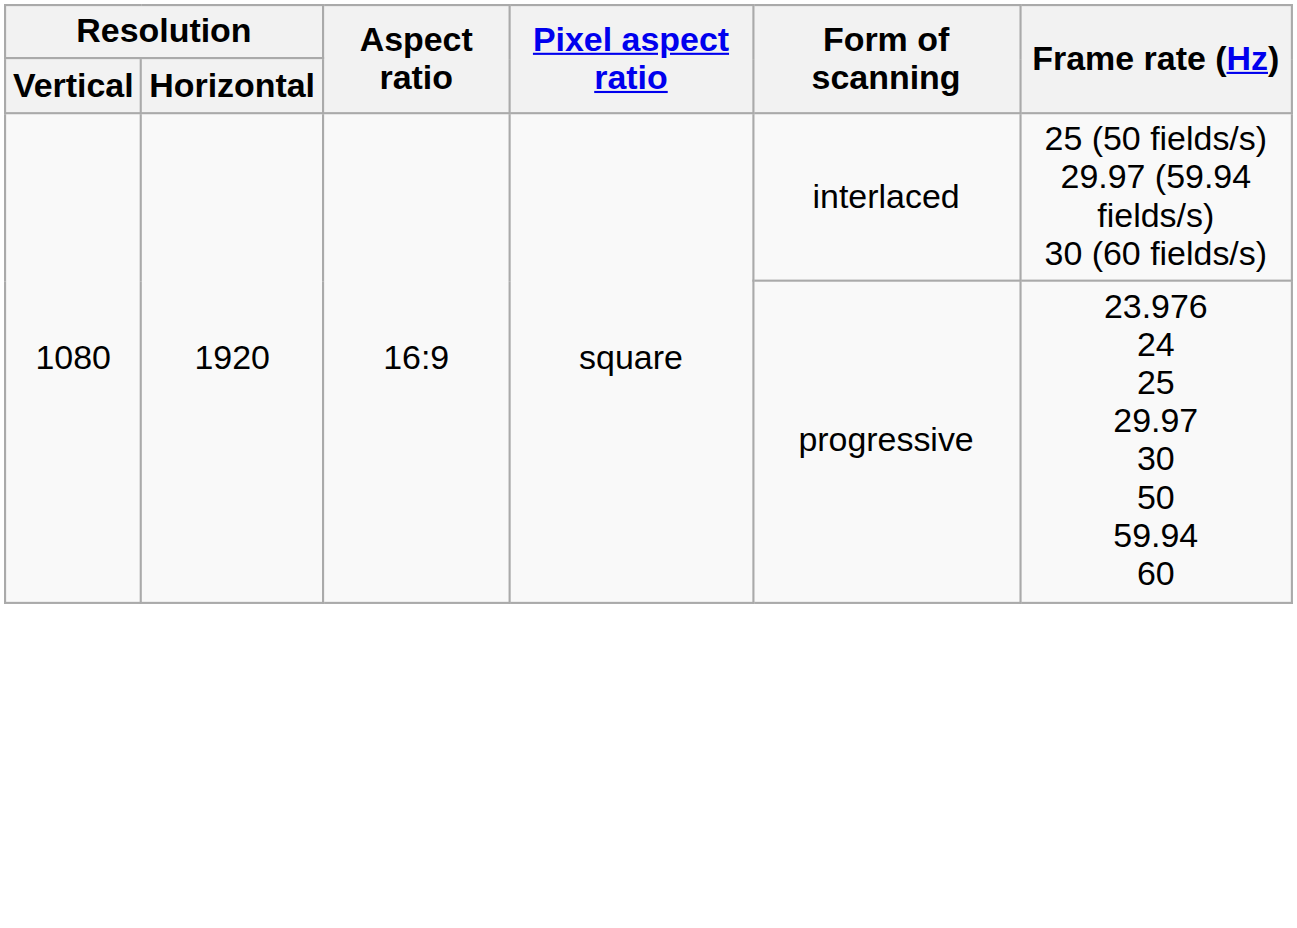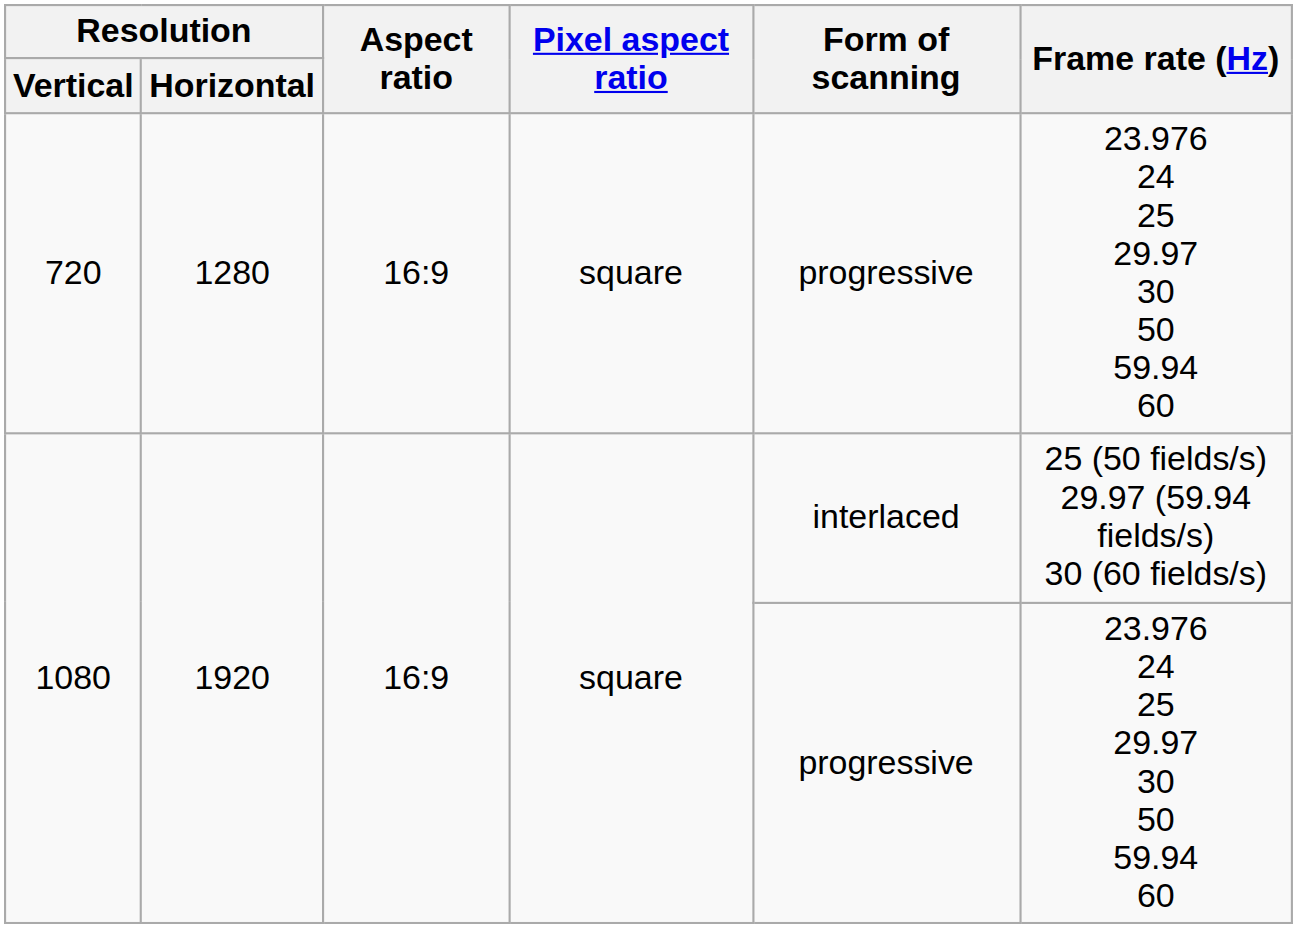+ row: 720 | 1280 | 16:9 | square | progressive | 23.976 24 25 29.97 30 50 59.94 60
